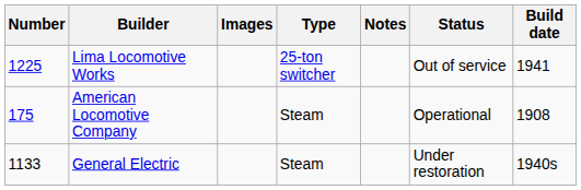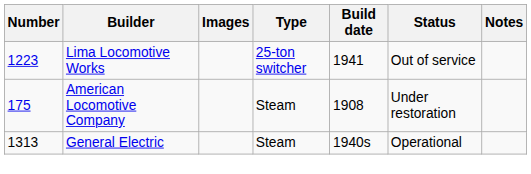columns swapped: Build date <-> Notes
Lima Locomotive Works | Number: 1225 -> 1223
American Locomotive Company | Status: Operational -> Under restoration
General Electric | Number: 1133 -> 1313
General Electric | Status: Under restoration -> Operational
